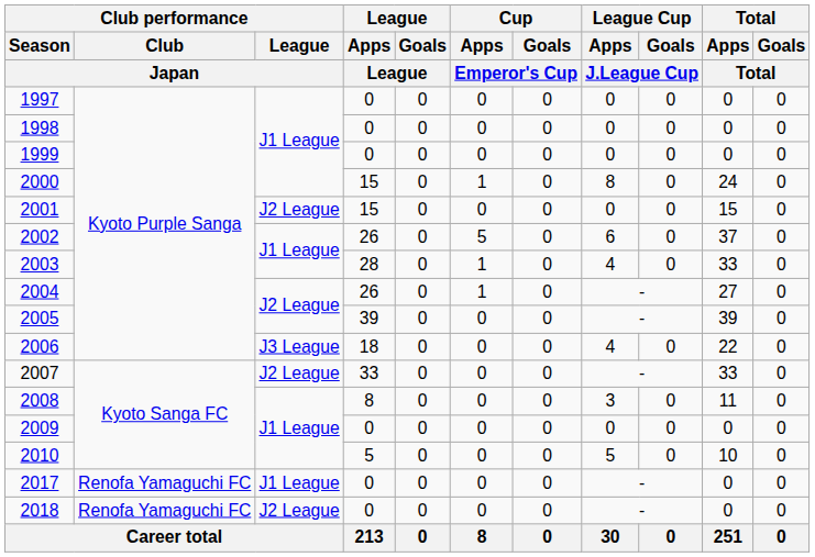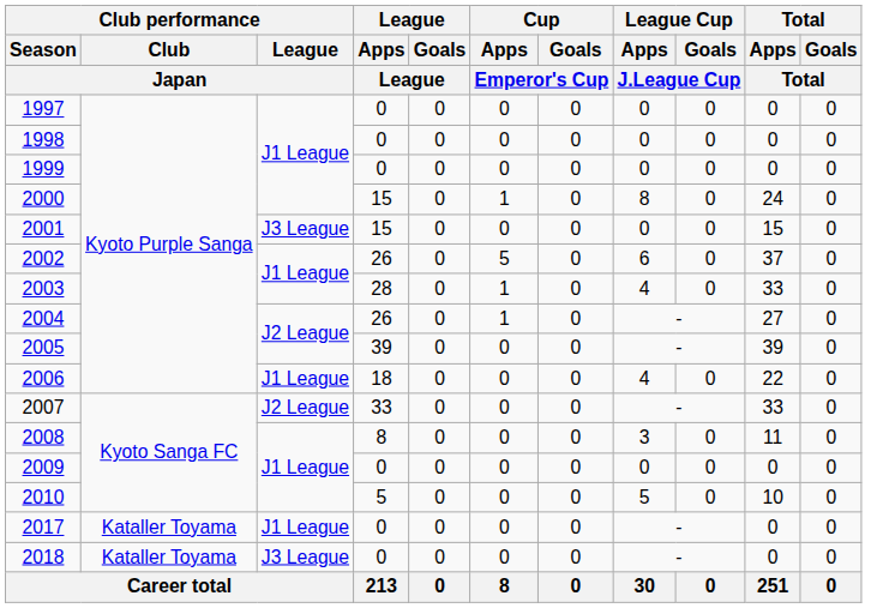2001 | Club performance / League / Japan: J2 League -> J3 League
2006 | Club performance / League / Japan: J3 League -> J1 League
2017 | Club performance / Club / Japan: Renofa Yamaguchi FC -> Kataller Toyama
2018 | Club performance / Club / Japan: Renofa Yamaguchi FC -> Kataller Toyama
2018 | Club performance / League / Japan: J2 League -> J3 League
